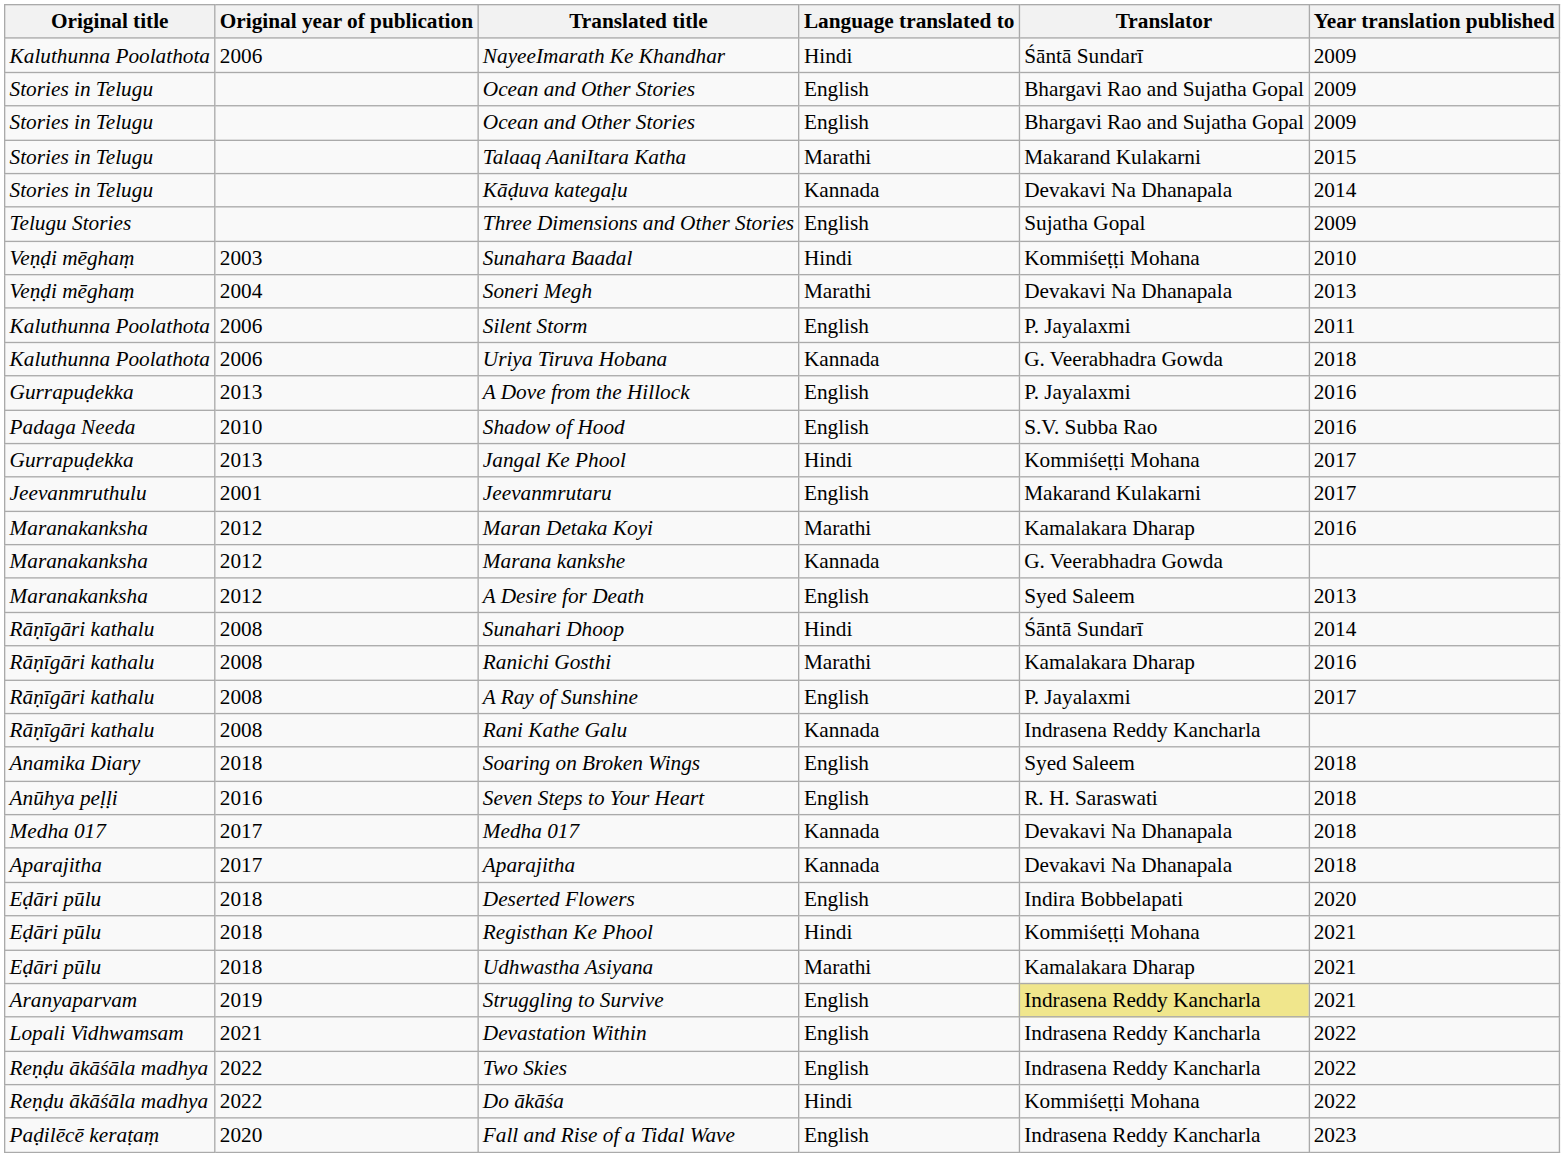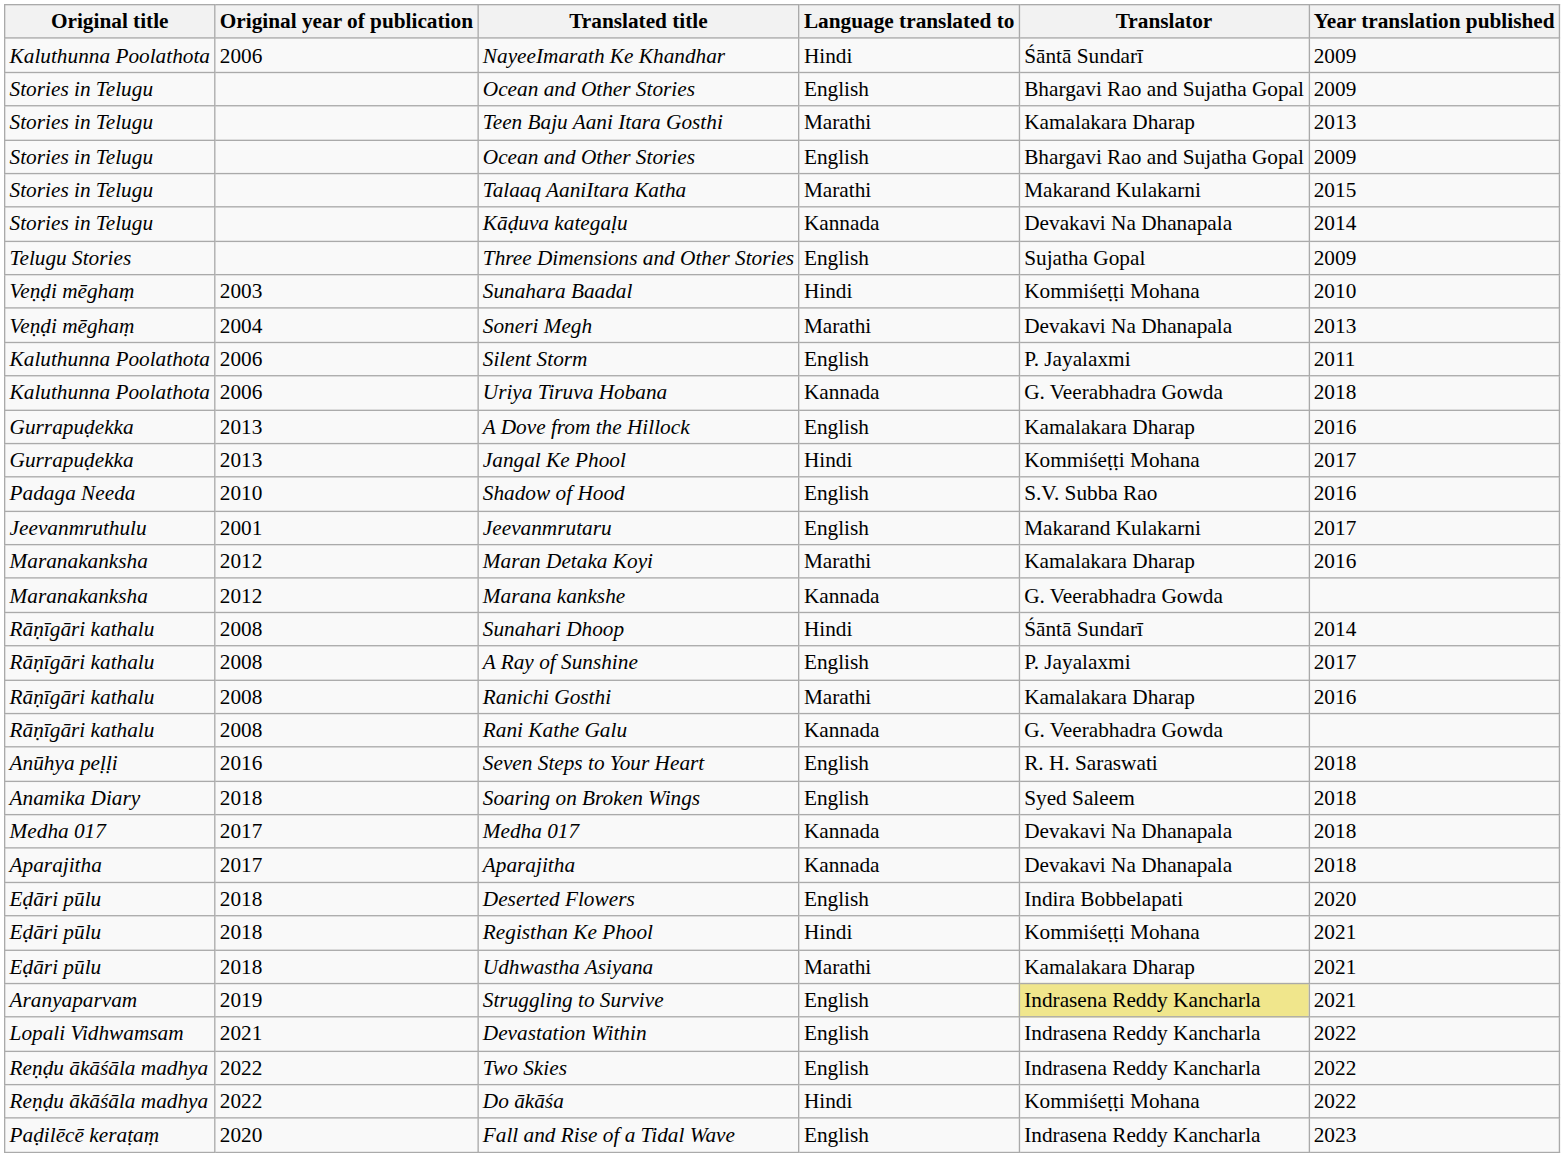+ row: Stories in Telugu | Teen Baju Aani Itara Gosthi | Marathi | Kamalakara Dharap | 2013
A Dove from the Hillock | Translator: P. Jayalaxmi -> Kamalakara Dharap
rows swapped: Jangal Ke Phool <-> Shadow of Hood
- row: Maranakanksha | 2012 | A Desire for Death | English | Syed Saleem | 2013
rows swapped: Ranichi Gosthi <-> A Ray of Sunshine
Rani Kathe Galu | Translator: Indrasena Reddy Kancharla -> G. Veerabhadra Gowda
rows swapped: Seven Steps to Your Heart <-> Soaring on Broken Wings
